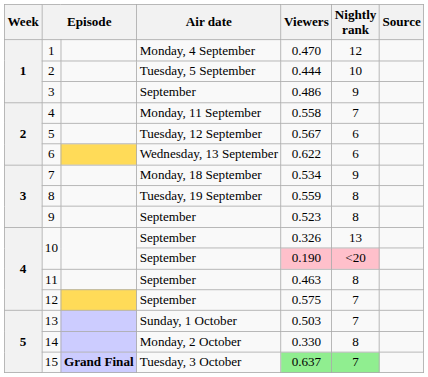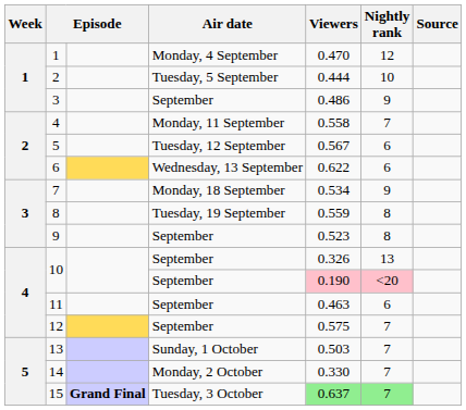11 | Nightly rank: 8 -> 6
14 | Nightly rank: 8 -> 7
